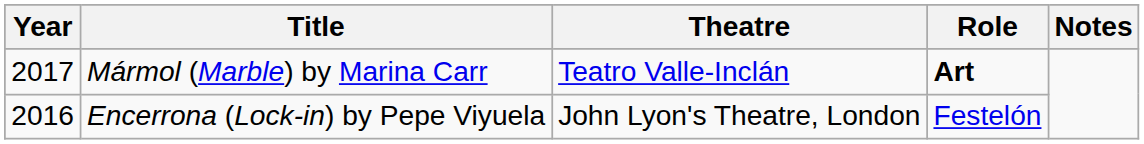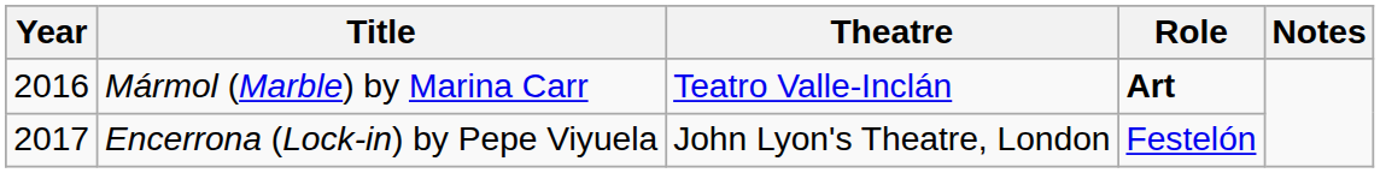Mármol (Marble) by Marina Carr | Year: 2017 -> 2016
Encerrona (Lock-in) by Pepe Viyuela | Year: 2016 -> 2017
